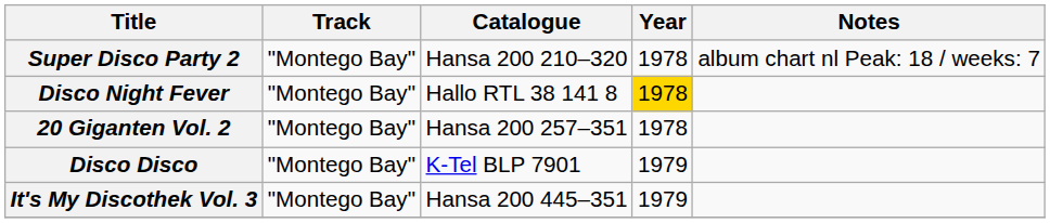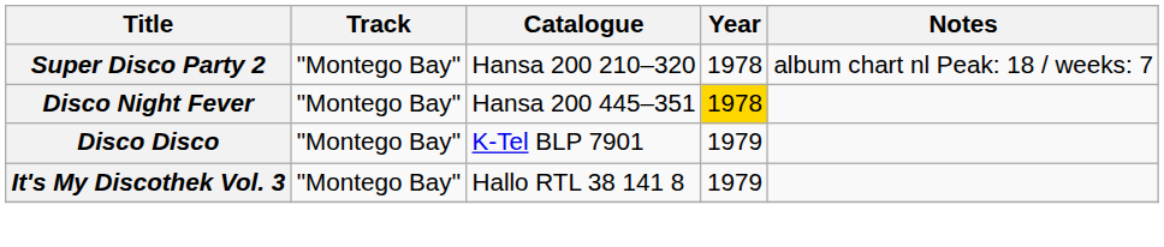Disco Night Fever | Catalogue: Hallo RTL 38 141 8 -> Hansa 200 445–351
- row: 20 Giganten Vol. 2 | "Montego Bay" | Hansa 200 257–351 | 1978
It's My Discothek Vol. 3 | Catalogue: Hansa 200 445–351 -> Hallo RTL 38 141 8
